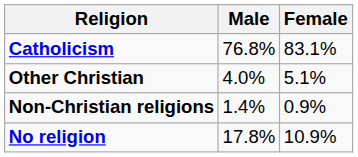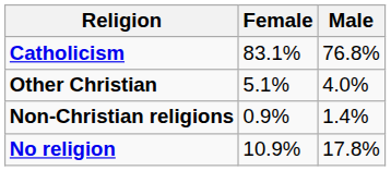columns swapped: Male <-> Female
